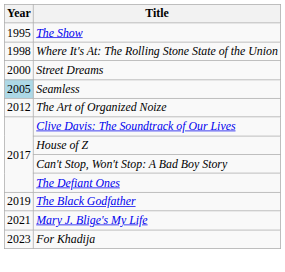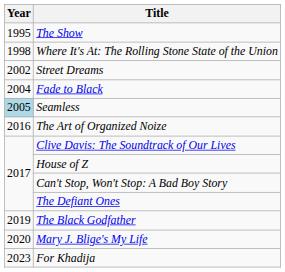Street Dreams | Year: 2000 -> 2002
+ row: 2004 | Fade to Black
The Art of Organized Noize | Year: 2012 -> 2016
Mary J. Blige's My Life | Year: 2021 -> 2020
